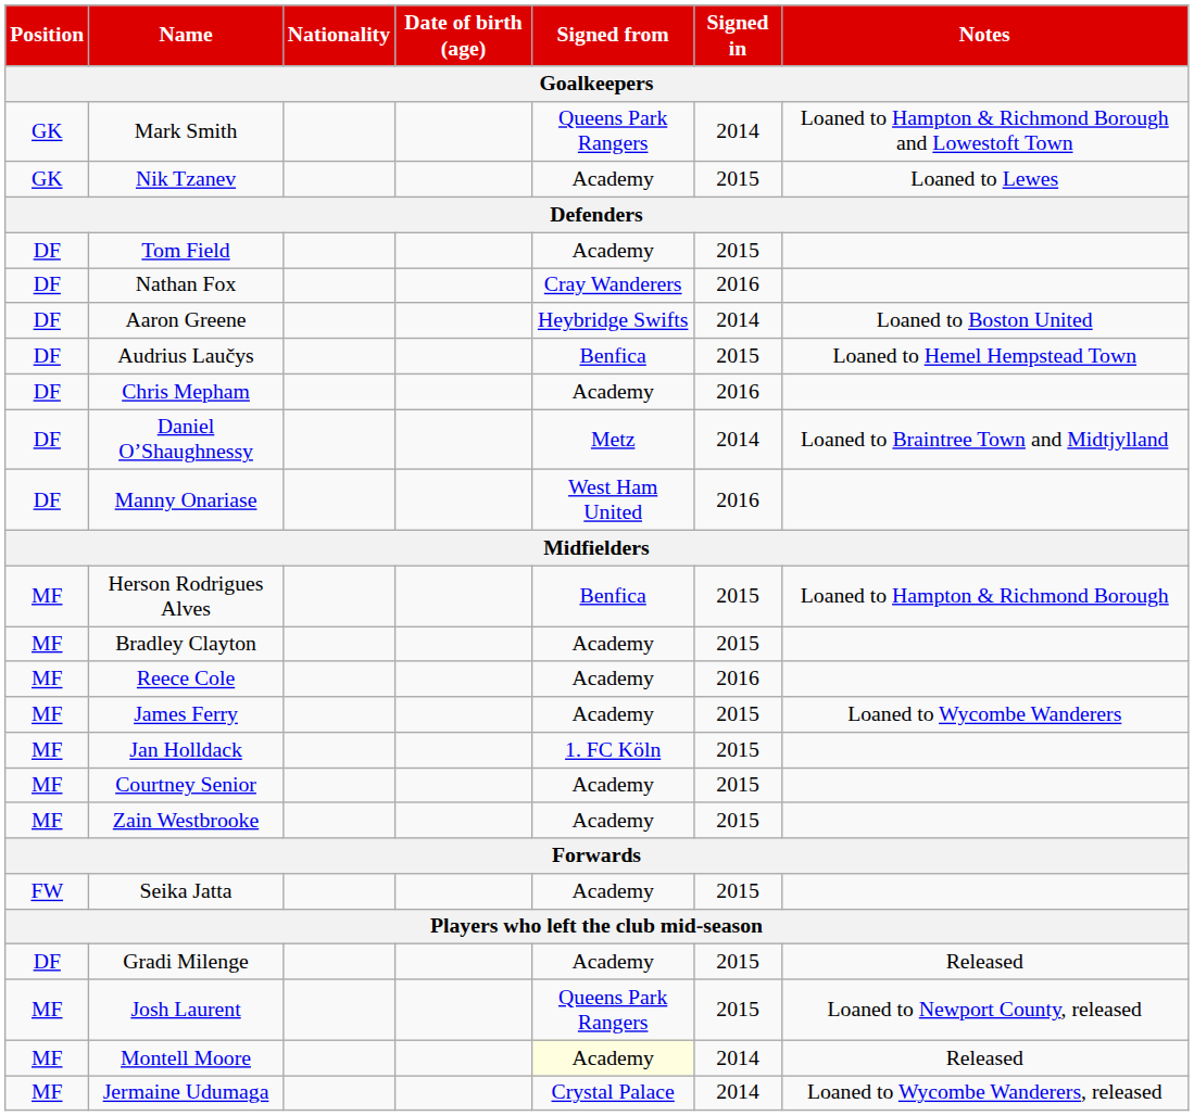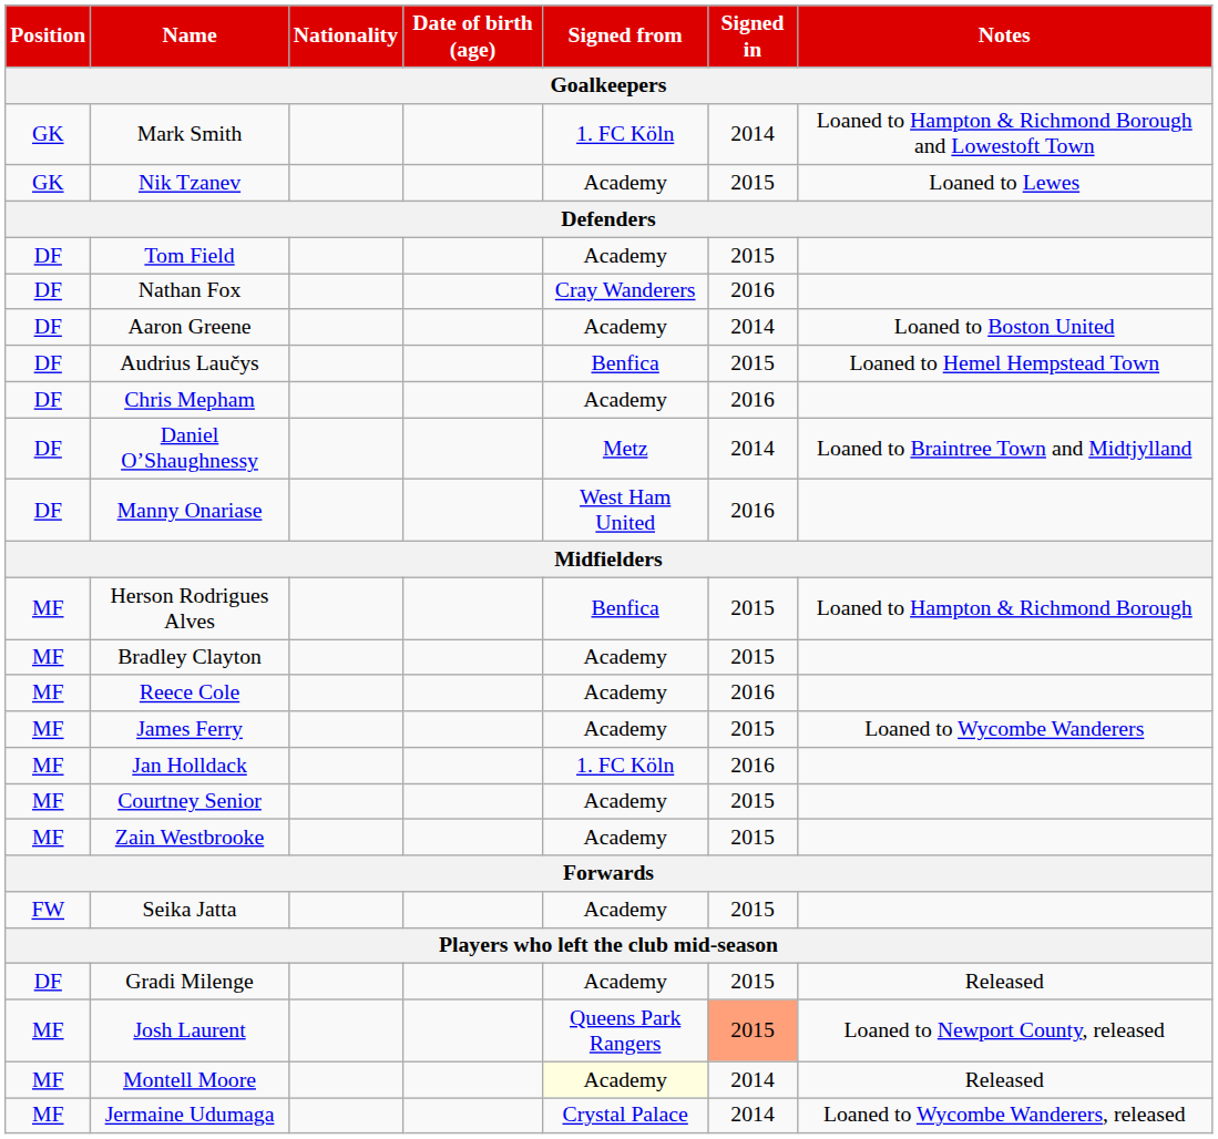Mark Smith | Signed from: Queens Park Rangers -> 1. FC Köln
Aaron Greene | Signed from: Heybridge Swifts -> Academy
Jan Holldack | Signed in: 2015 -> 2016
Josh Laurent | Signed in: no background -> lightsalmon background
